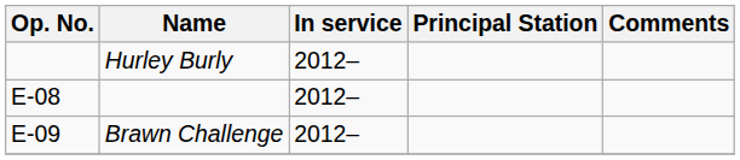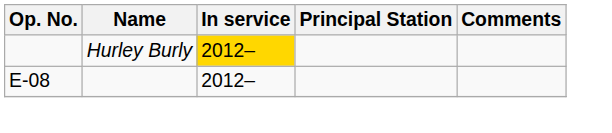Hurley Burly | In service: no background -> gold background
- row: E-09 | Brawn Challenge | 2012–
